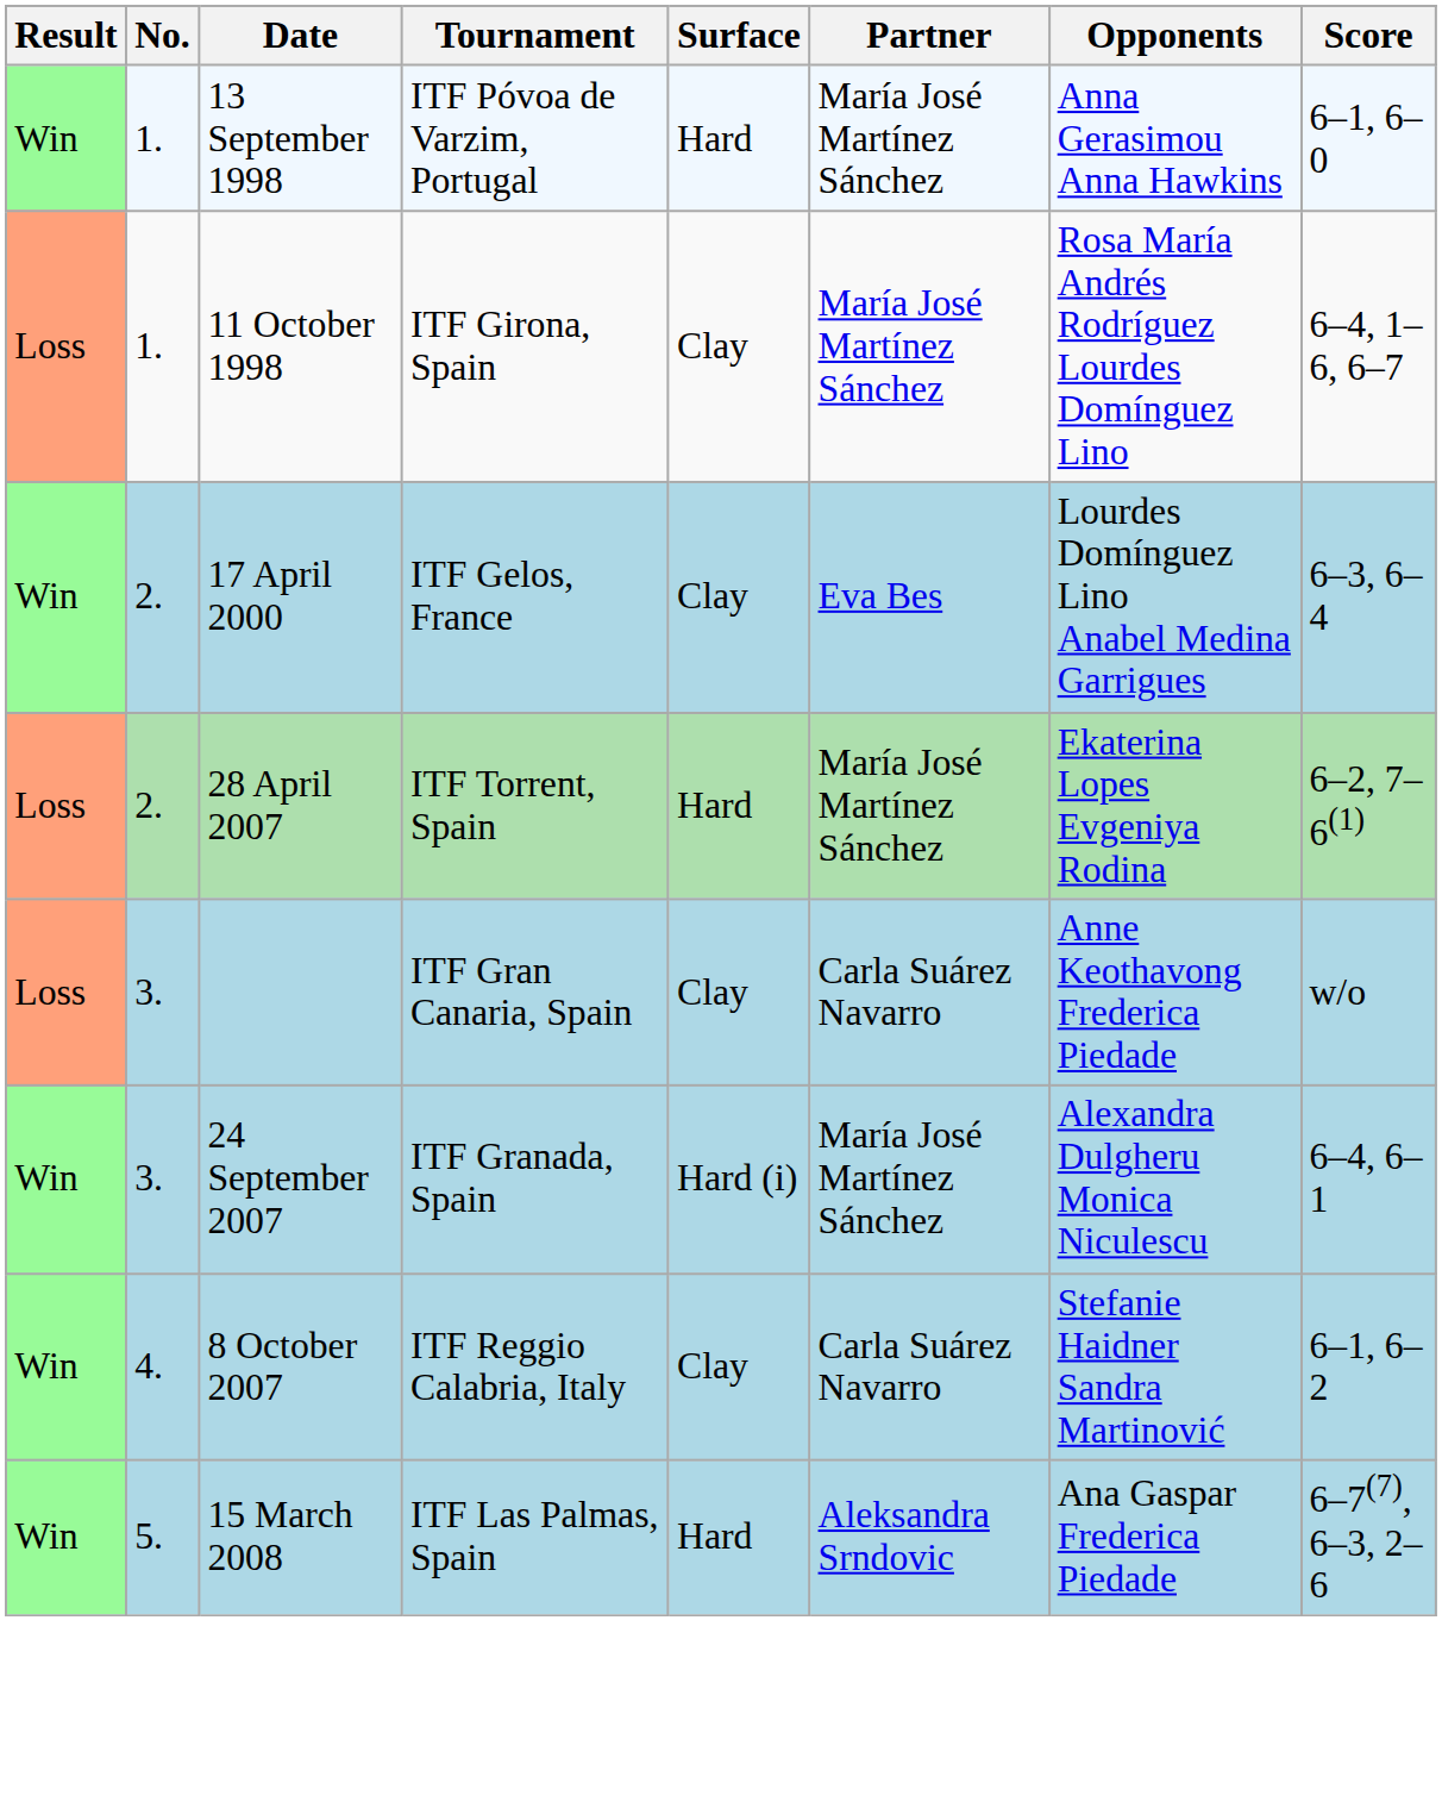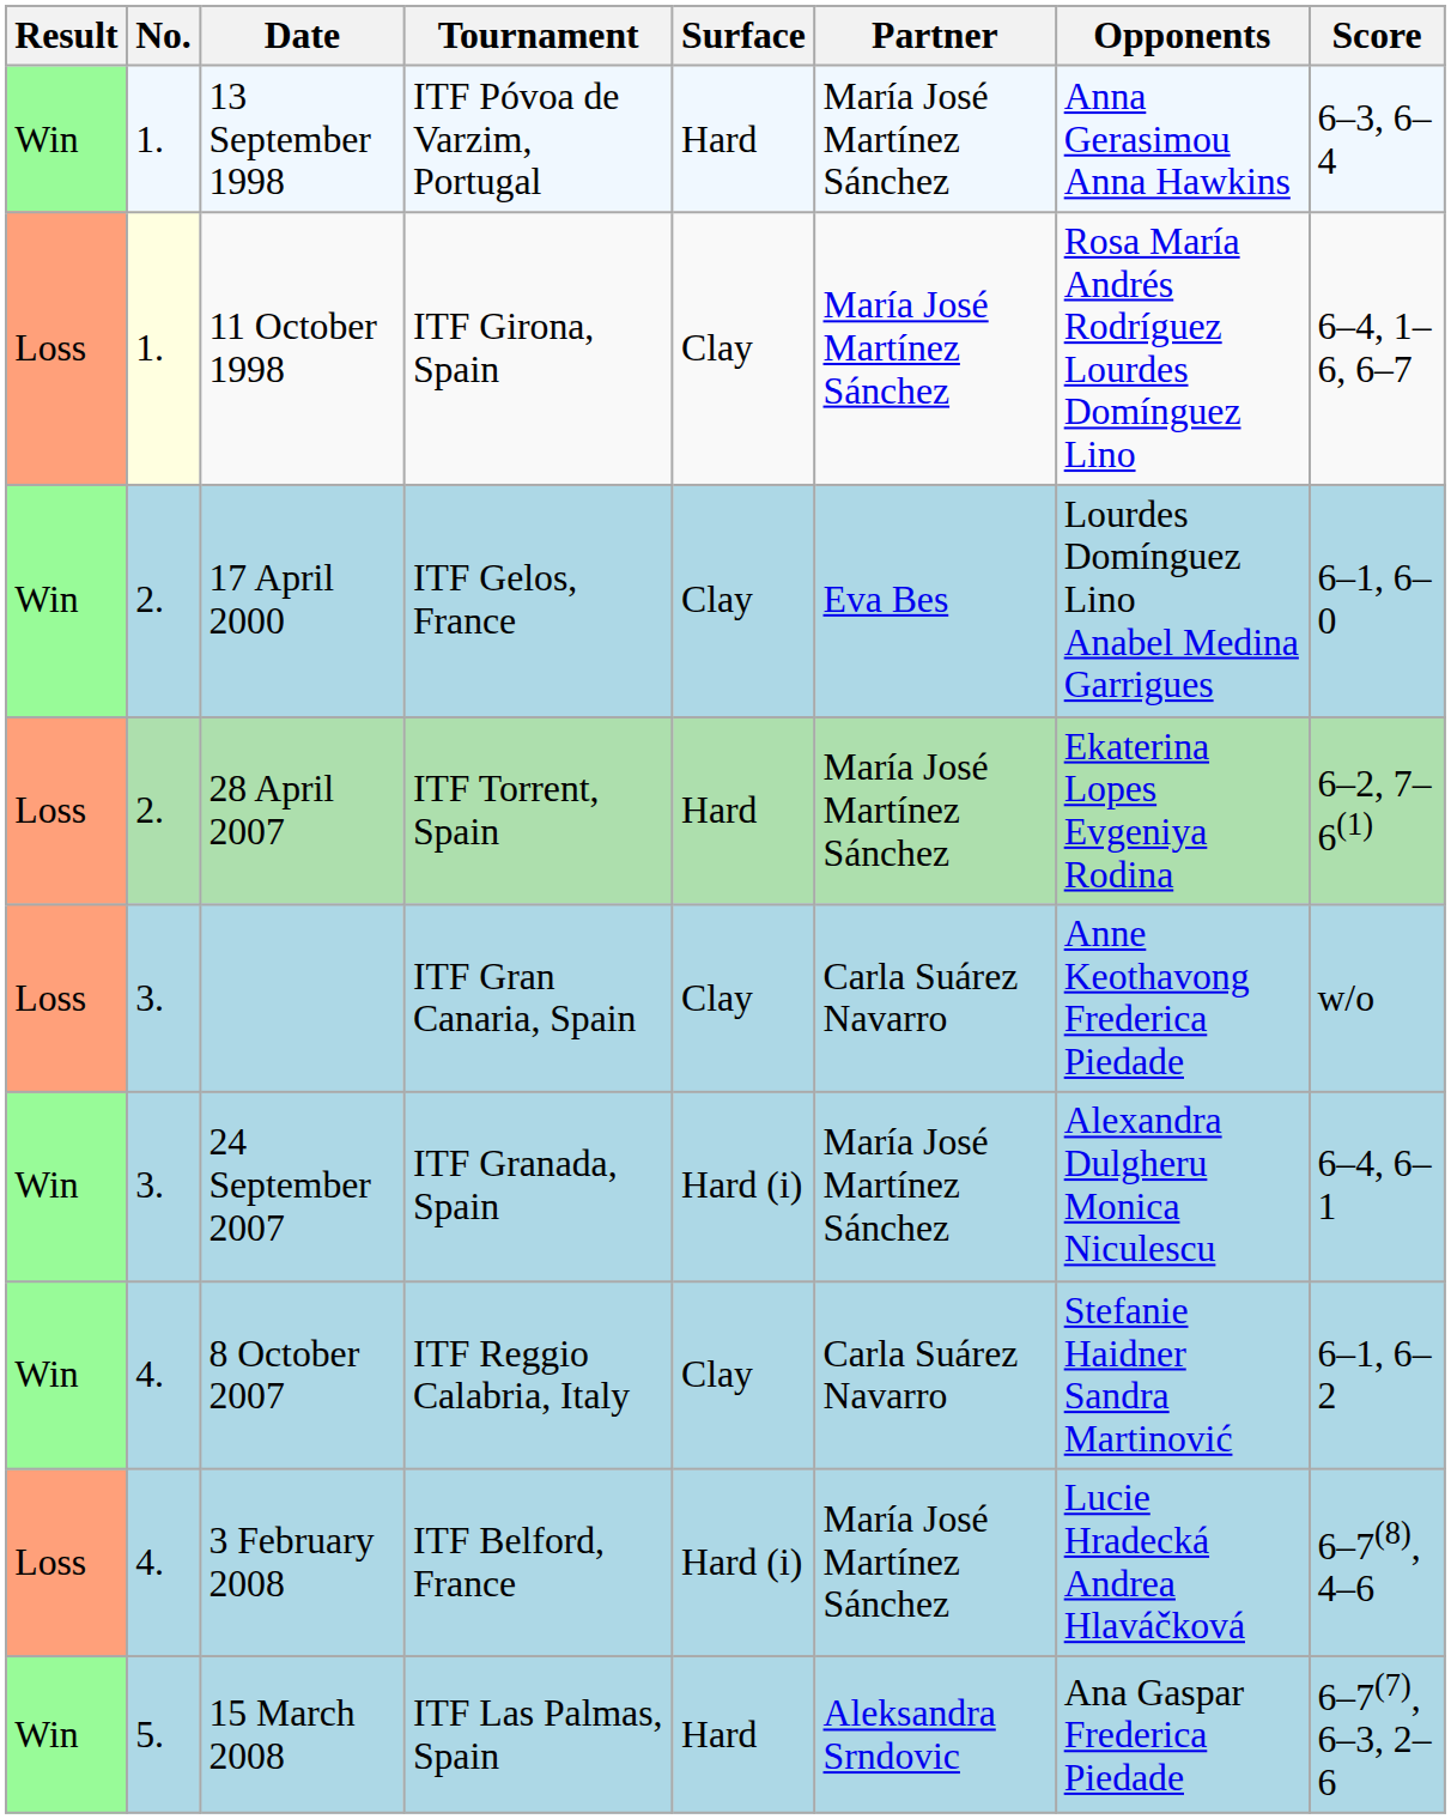13 September 1998 | Score: 6–1, 6–0 -> 6–3, 6–4
11 October 1998 | No.: no background -> lightyellow background
17 April 2000 | Score: 6–3, 6–4 -> 6–1, 6–0
+ row: Loss | 4. | 3 February 2008 | ITF Belford, France | Hard (i) | María José Martínez Sánchez | Lucie Hradecká Andrea Hlaváčková | 6–7(8), 4–6
